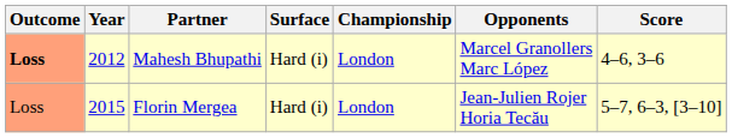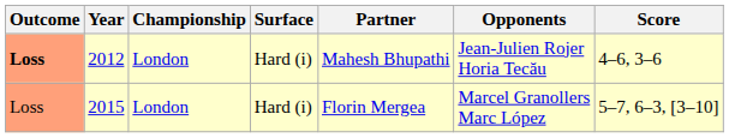columns swapped: Championship <-> Partner
2012 | Opponents: Marcel Granollers Marc López -> Jean-Julien Rojer Horia Tecău
2015 | Opponents: Jean-Julien Rojer Horia Tecău -> Marcel Granollers Marc López
